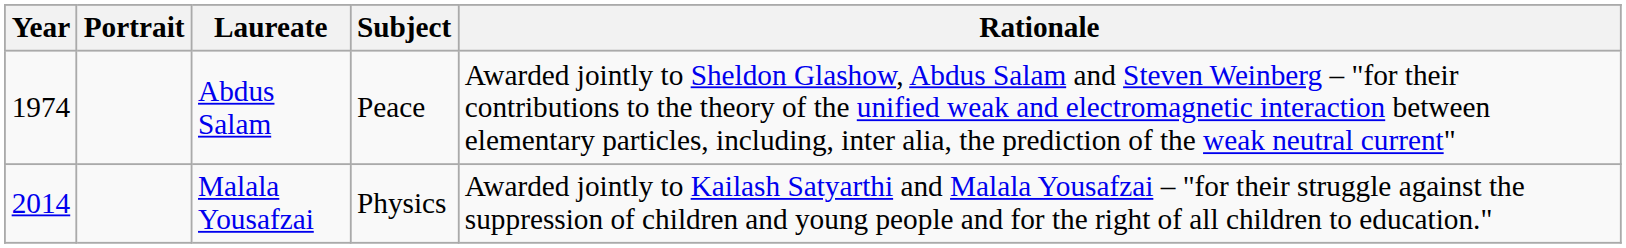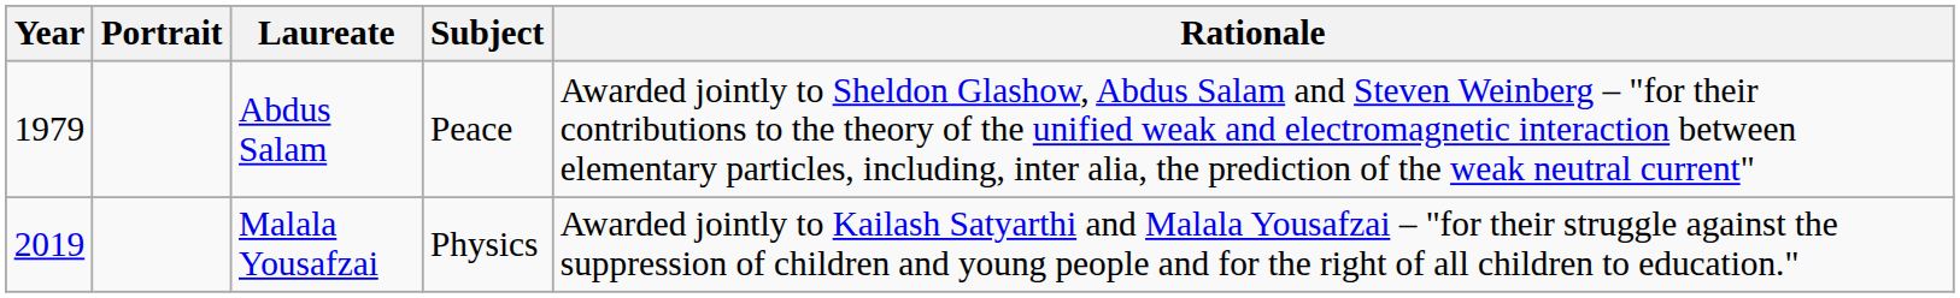Abdus Salam | Year: 1974 -> 1979
Malala Yousafzai | Year: 2014 -> 2019
